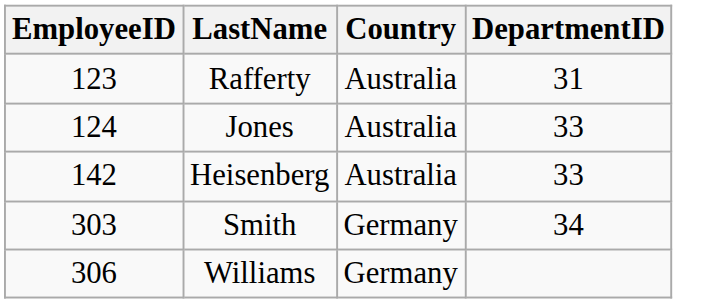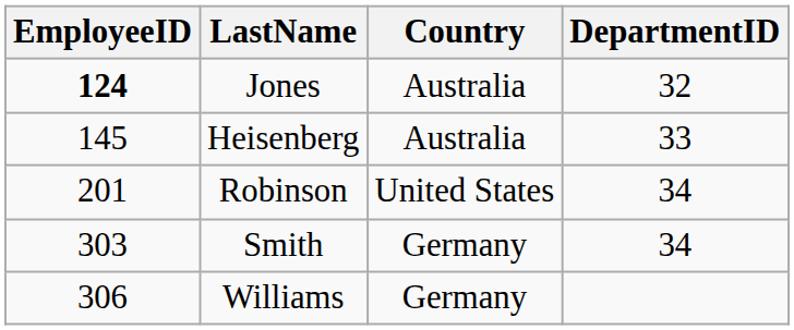- row: 123 | Rafferty | Australia | 31
Jones | EmployeeID: normal -> bold
Jones | DepartmentID: 33 -> 32
Heisenberg | EmployeeID: 142 -> 145
+ row: 201 | Robinson | United States | 34
